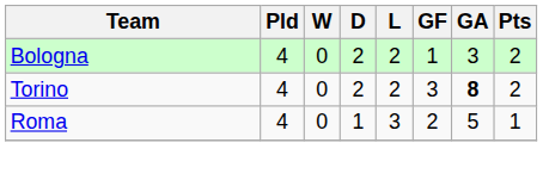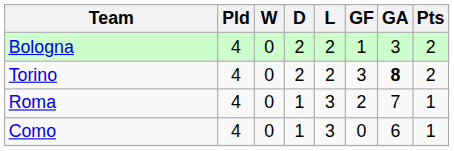Roma | GA: 5 -> 7
+ row: Como | 4 | 0 | 1 | 3 | 0 | 6 | 1
